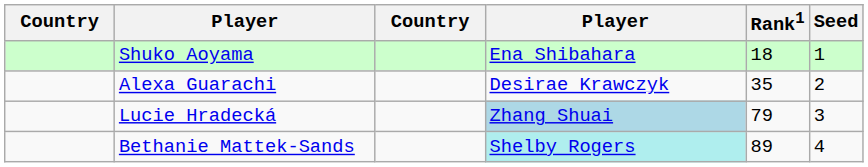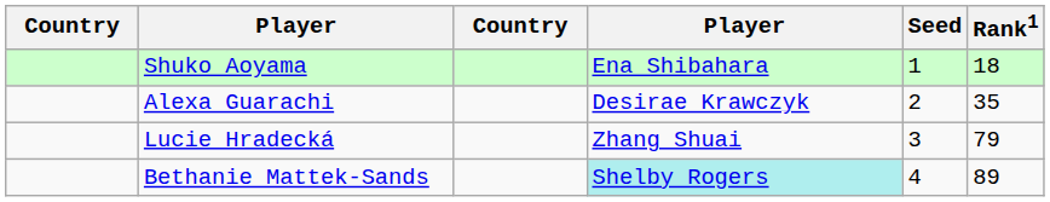columns swapped: Rank1 <-> Seed
Lucie Hradecká | column 4: lightblue background -> no background
